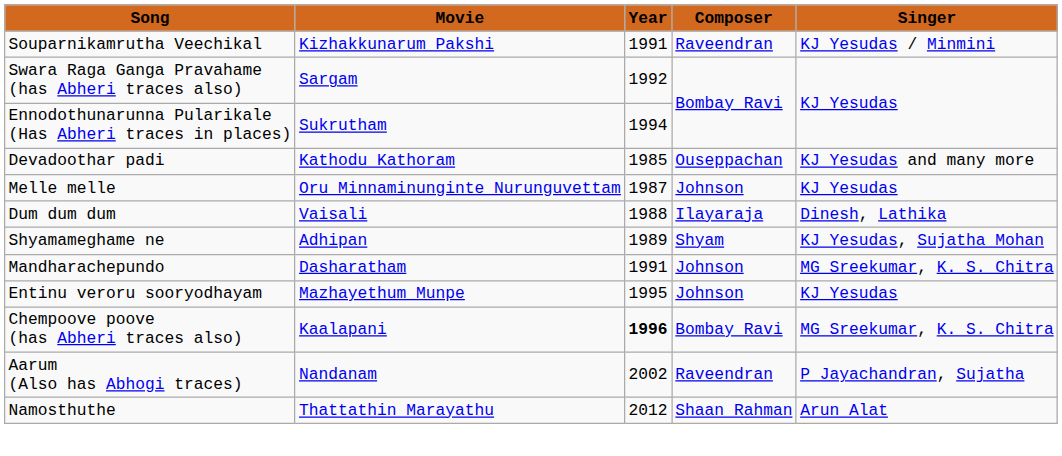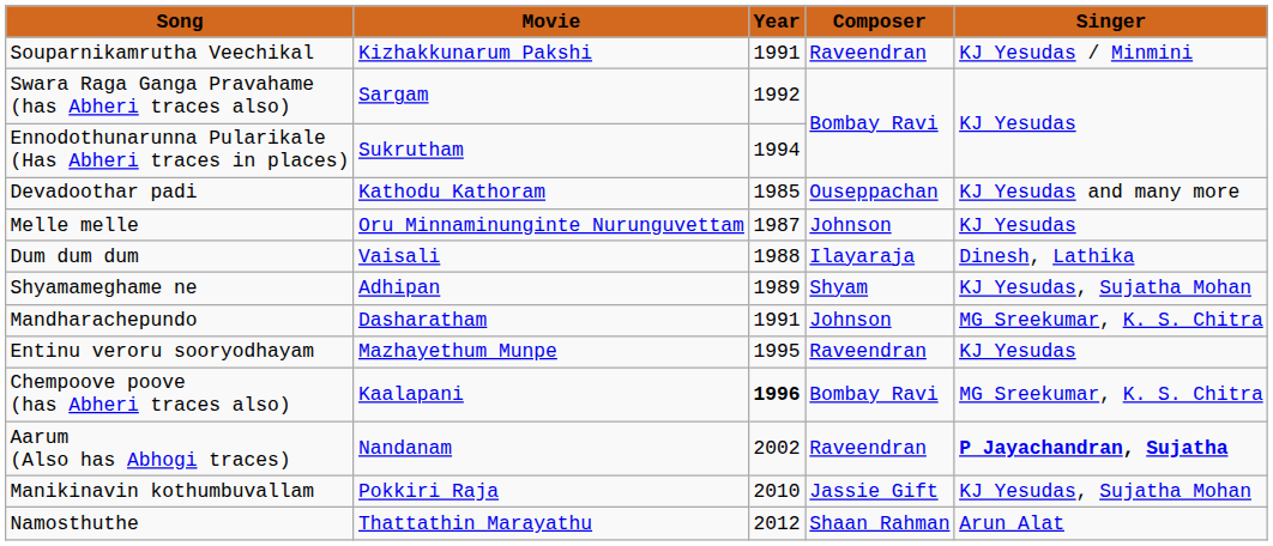Entinu veroru sooryodhayam | Composer: Johnson -> Raveendran
Aarum (Also has Abhogi traces) | Singer: normal -> bold
+ row: Manikinavin kothumbuvallam | Pokkiri Raja | 2010 | Jassie Gift | KJ Yesudas, Sujatha Mohan
